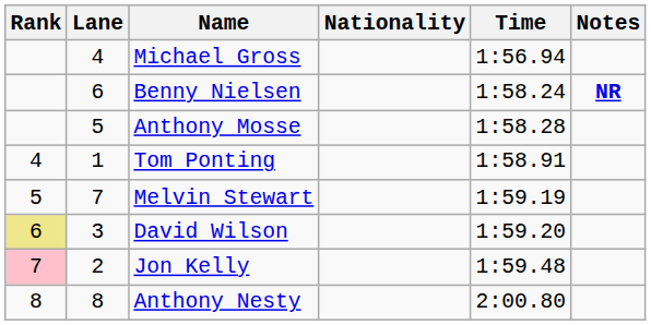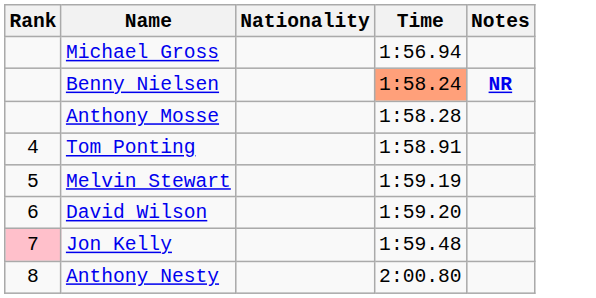- column: Lane | 4 | 6 | 5 | 1 | 7 | 3 | 2 | 8
Benny Nielsen | Time: no background -> lightsalmon background
David Wilson | Rank: khaki background -> no background
